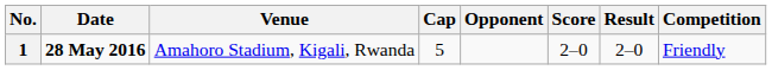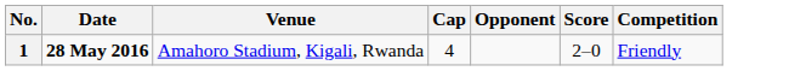- column: Result | 2–0
1 | Cap: 5 -> 4
